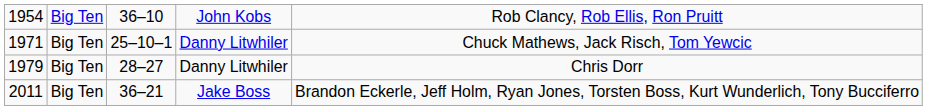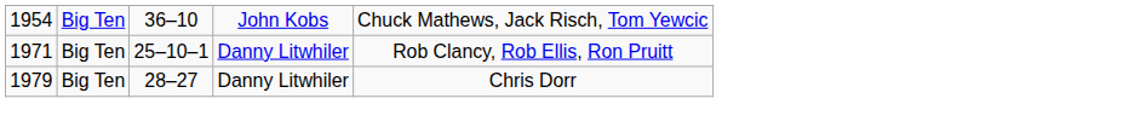1954 | column 5: Rob Clancy, Rob Ellis, Ron Pruitt -> Chuck Mathews, Jack Risch, Tom Yewcic
1971 | column 5: Chuck Mathews, Jack Risch, Tom Yewcic -> Rob Clancy, Rob Ellis, Ron Pruitt
- row: 2011 | Big Ten | 36–21 | Jake Boss | Brandon Eckerle, Jeff Holm, Ryan Jones, Torsten Boss, Kurt Wunderlich, Tony Bucciferro
